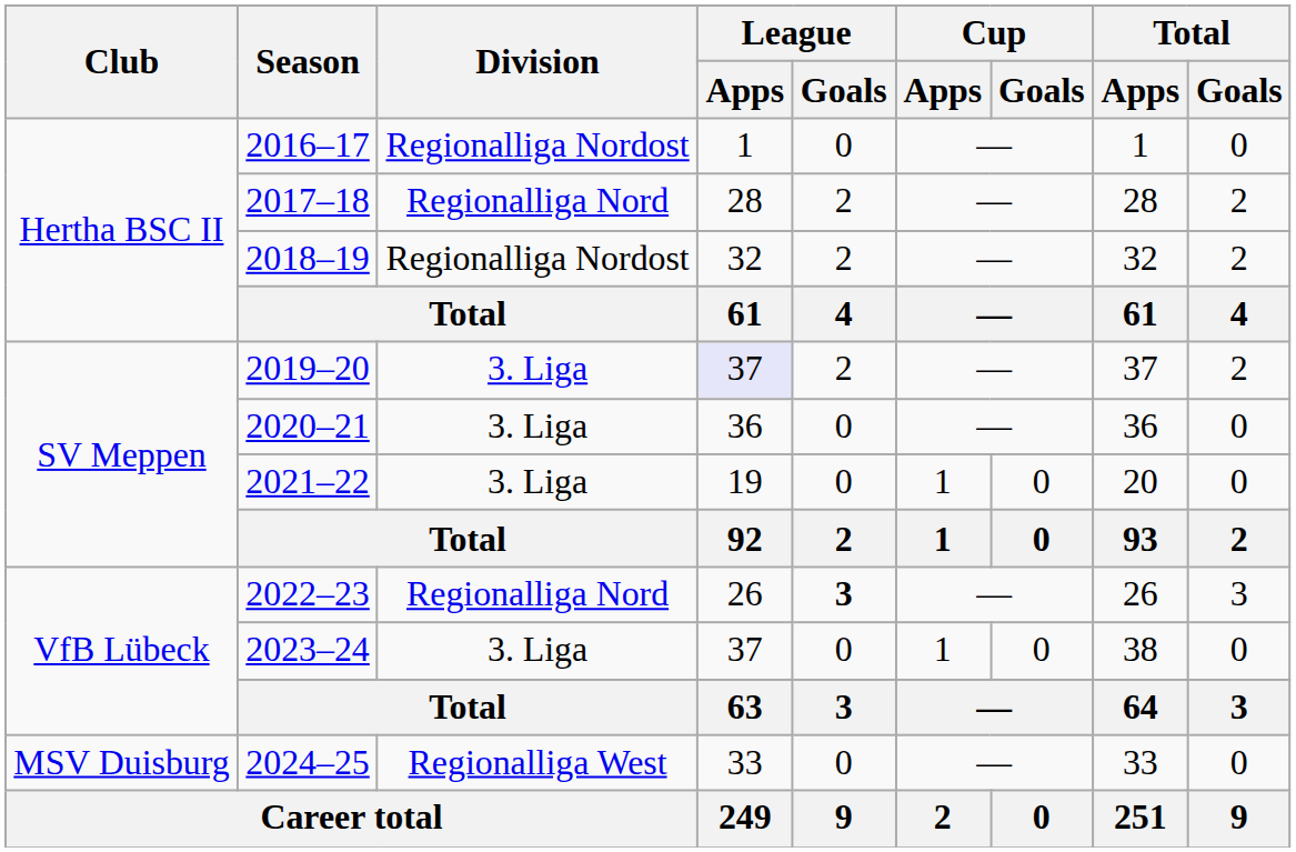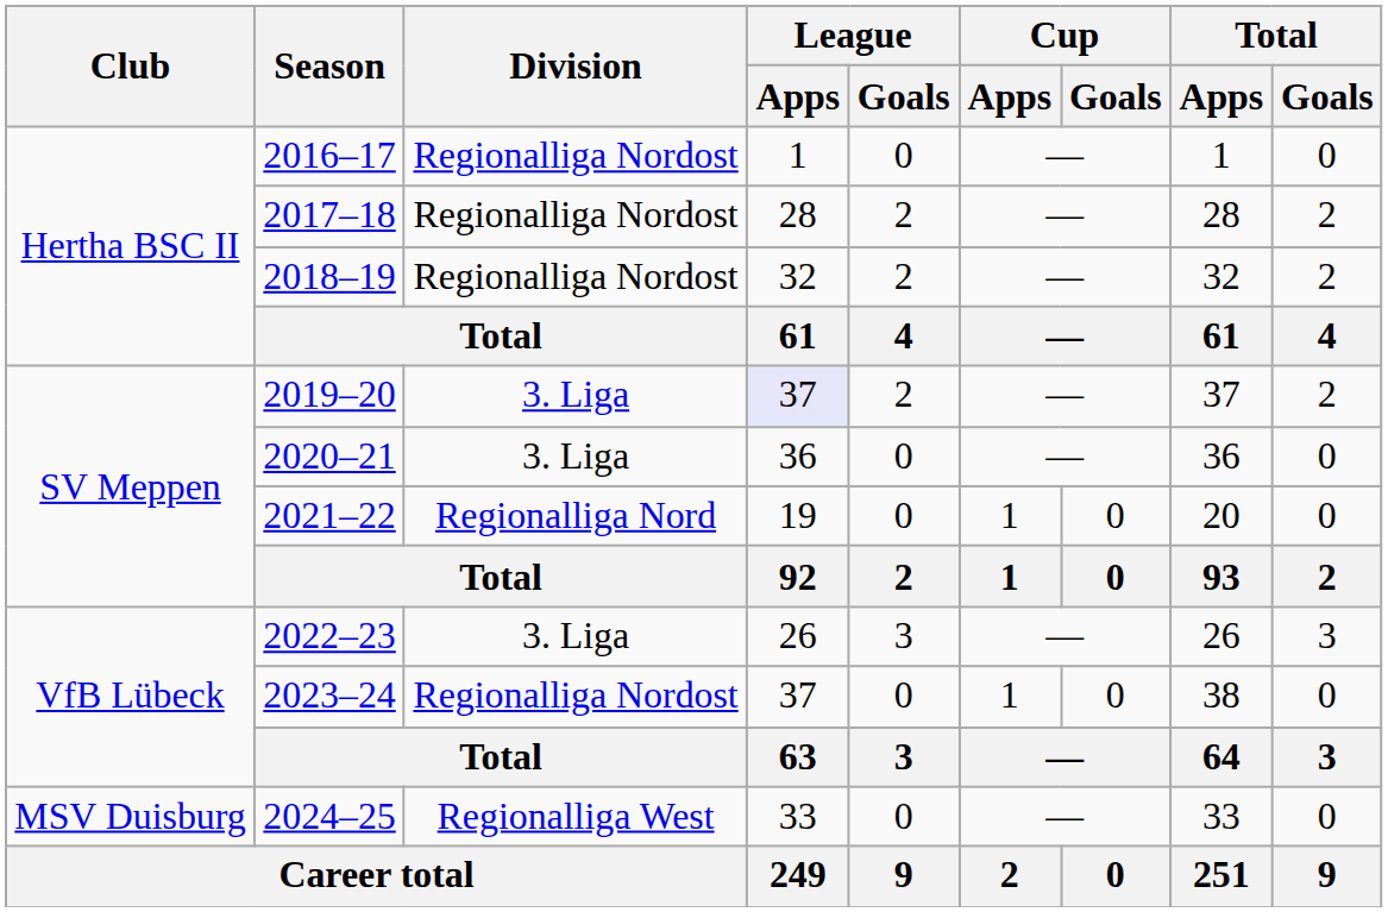2017–18 | Division: Regionalliga Nord -> Regionalliga Nordost
2021–22 | Division: 3. Liga -> Regionalliga Nord
2022–23 | Division: Regionalliga Nord -> 3. Liga
2022–23 | League / Goals: bold -> normal
2023–24 | Division: 3. Liga -> Regionalliga Nordost
